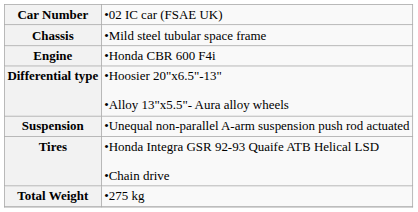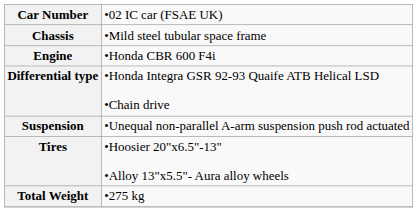Differential type | column 2: •Hoosier 20"x6.5"-13" •Alloy 13"x5.5"- Aura alloy wheels -> •Honda Integra GSR 92-93 Quaife ATB Helical LSD •Chain drive
Tires | column 2: •Honda Integra GSR 92-93 Quaife ATB Helical LSD •Chain drive -> •Hoosier 20"x6.5"-13" •Alloy 13"x5.5"- Aura alloy wheels
